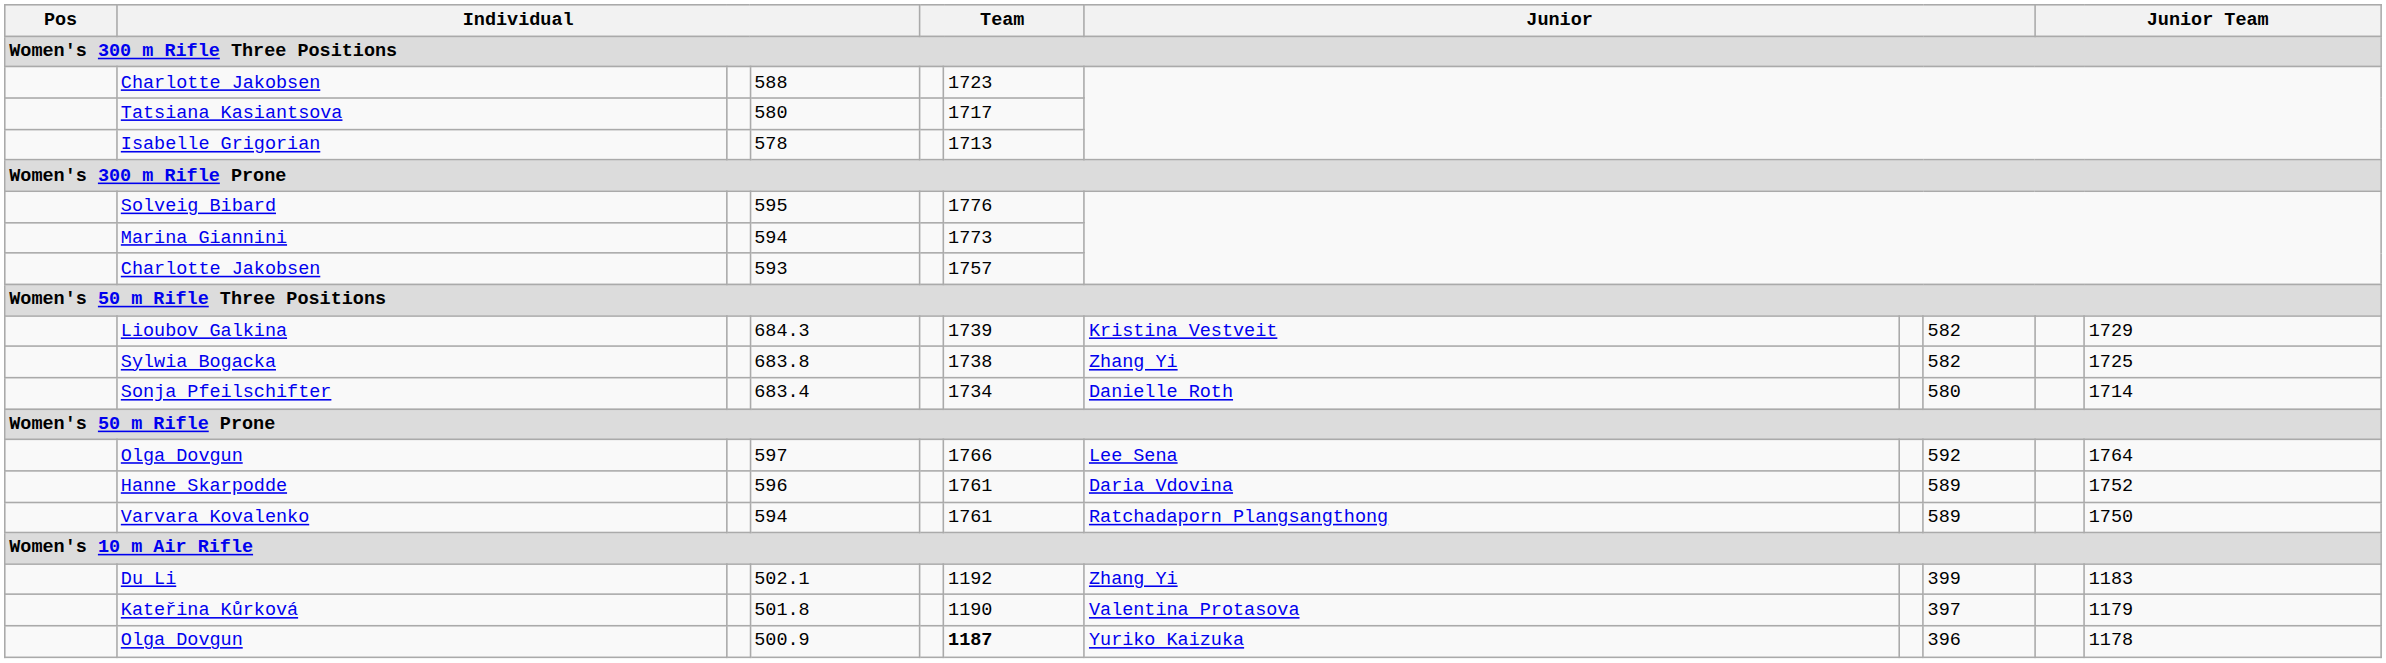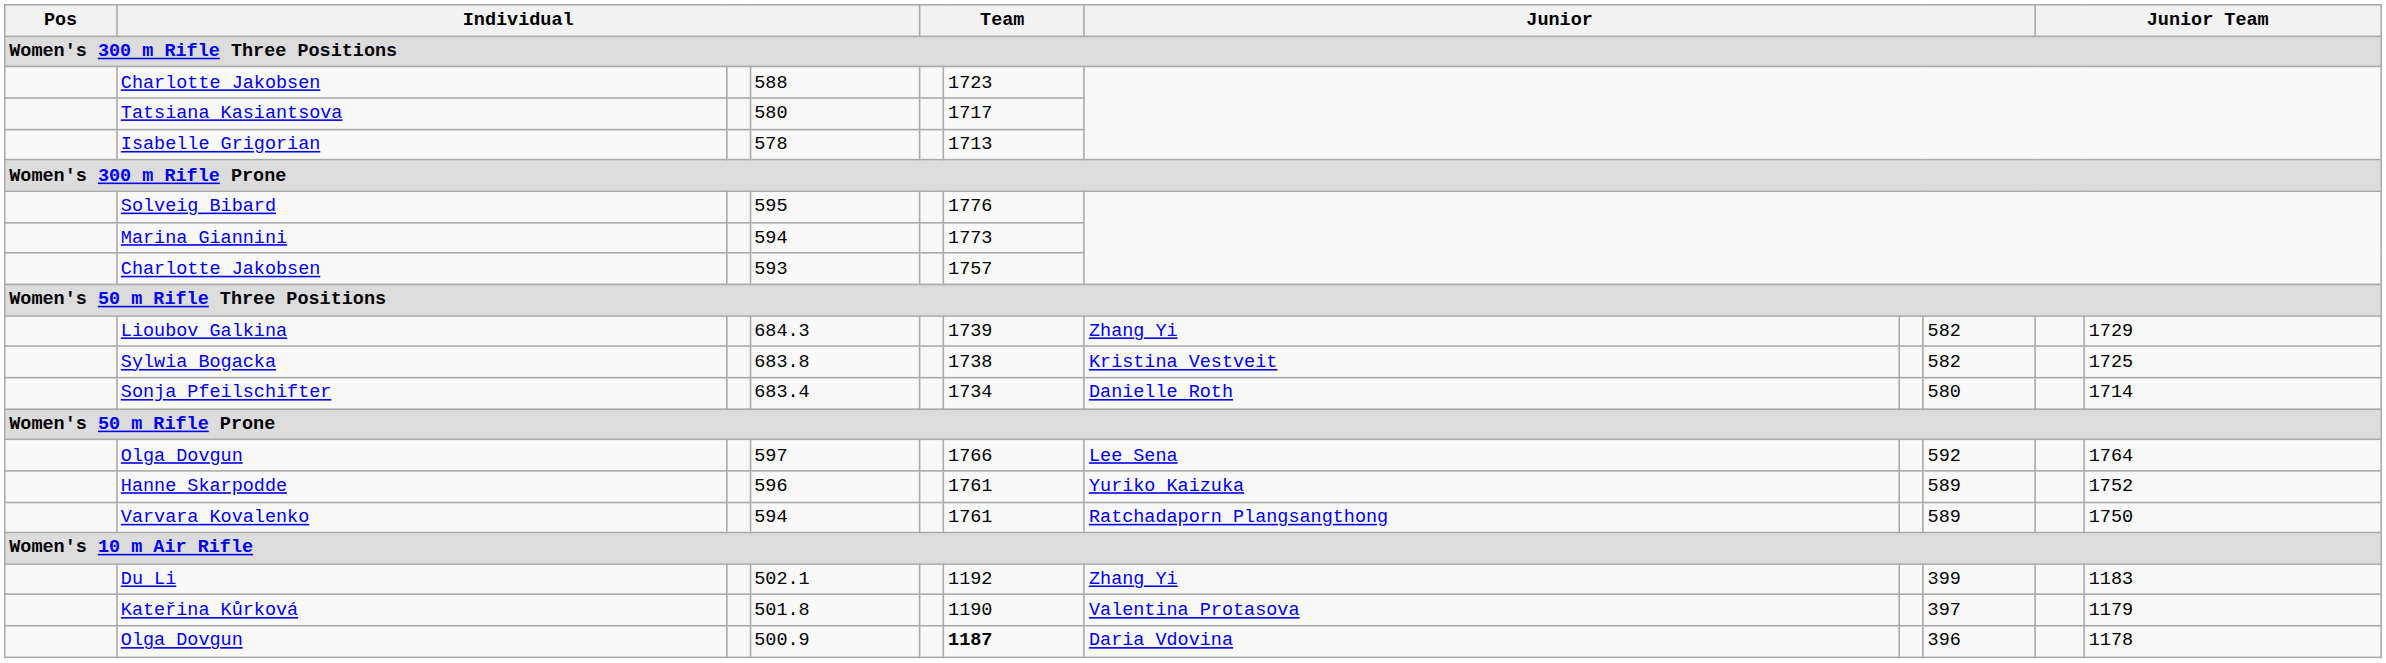Lioubov Galkina | column 7: Kristina Vestveit -> Zhang Yi
Sylwia Bogacka | column 7: Zhang Yi -> Kristina Vestveit
Hanne Skarpodde | column 7: Daria Vdovina -> Yuriko Kaizuka
Olga Dovgun / 500.9 | column 7: Yuriko Kaizuka -> Daria Vdovina
